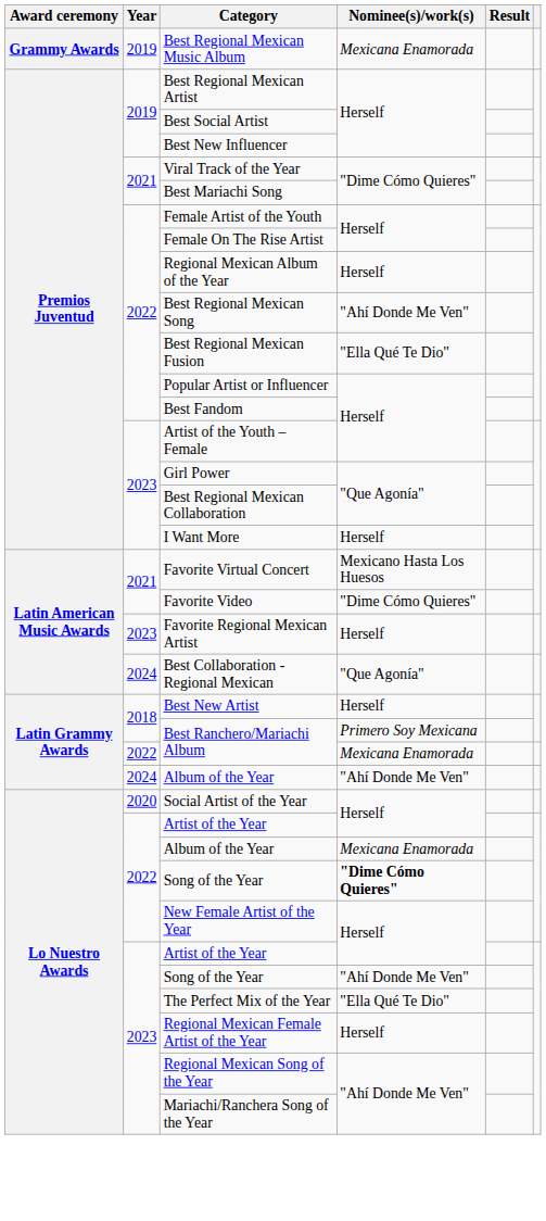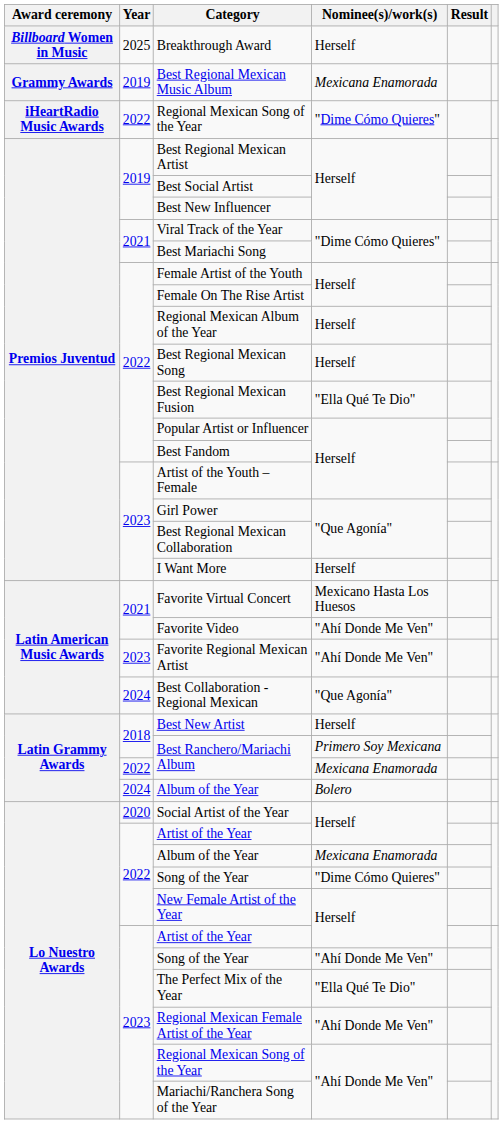+ row: Billboard Women in Music | 2025 | Breakthrough Award | Herself
+ row: iHeartRadio Music Awards | 2022 | Regional Mexican Song of the Year | "Dime Cómo Quieres"
Best Regional Mexican Song | Nominee(s)/work(s): "Ahí Donde Me Ven" -> Herself
Favorite Video | Nominee(s)/work(s): "Dime Cómo Quieres" -> "Ahí Donde Me Ven"
Favorite Regional Mexican Artist | Nominee(s)/work(s): Herself -> "Ahí Donde Me Ven"
2024 / Album of the Year | Nominee(s)/work(s): "Ahí Donde Me Ven" -> Bolero
2022 / Song of the Year | Nominee(s)/work(s): bold -> normal
Regional Mexican Female Artist of the Year | Nominee(s)/work(s): Herself -> "Ahí Donde Me Ven"
